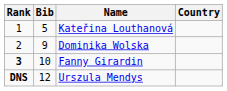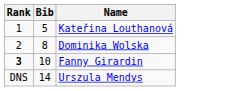- column: Country
Dominika Wolska | Bib: 9 -> 8
Urszula Mendys | Rank: bold -> normal
Urszula Mendys | Bib: 12 -> 14
